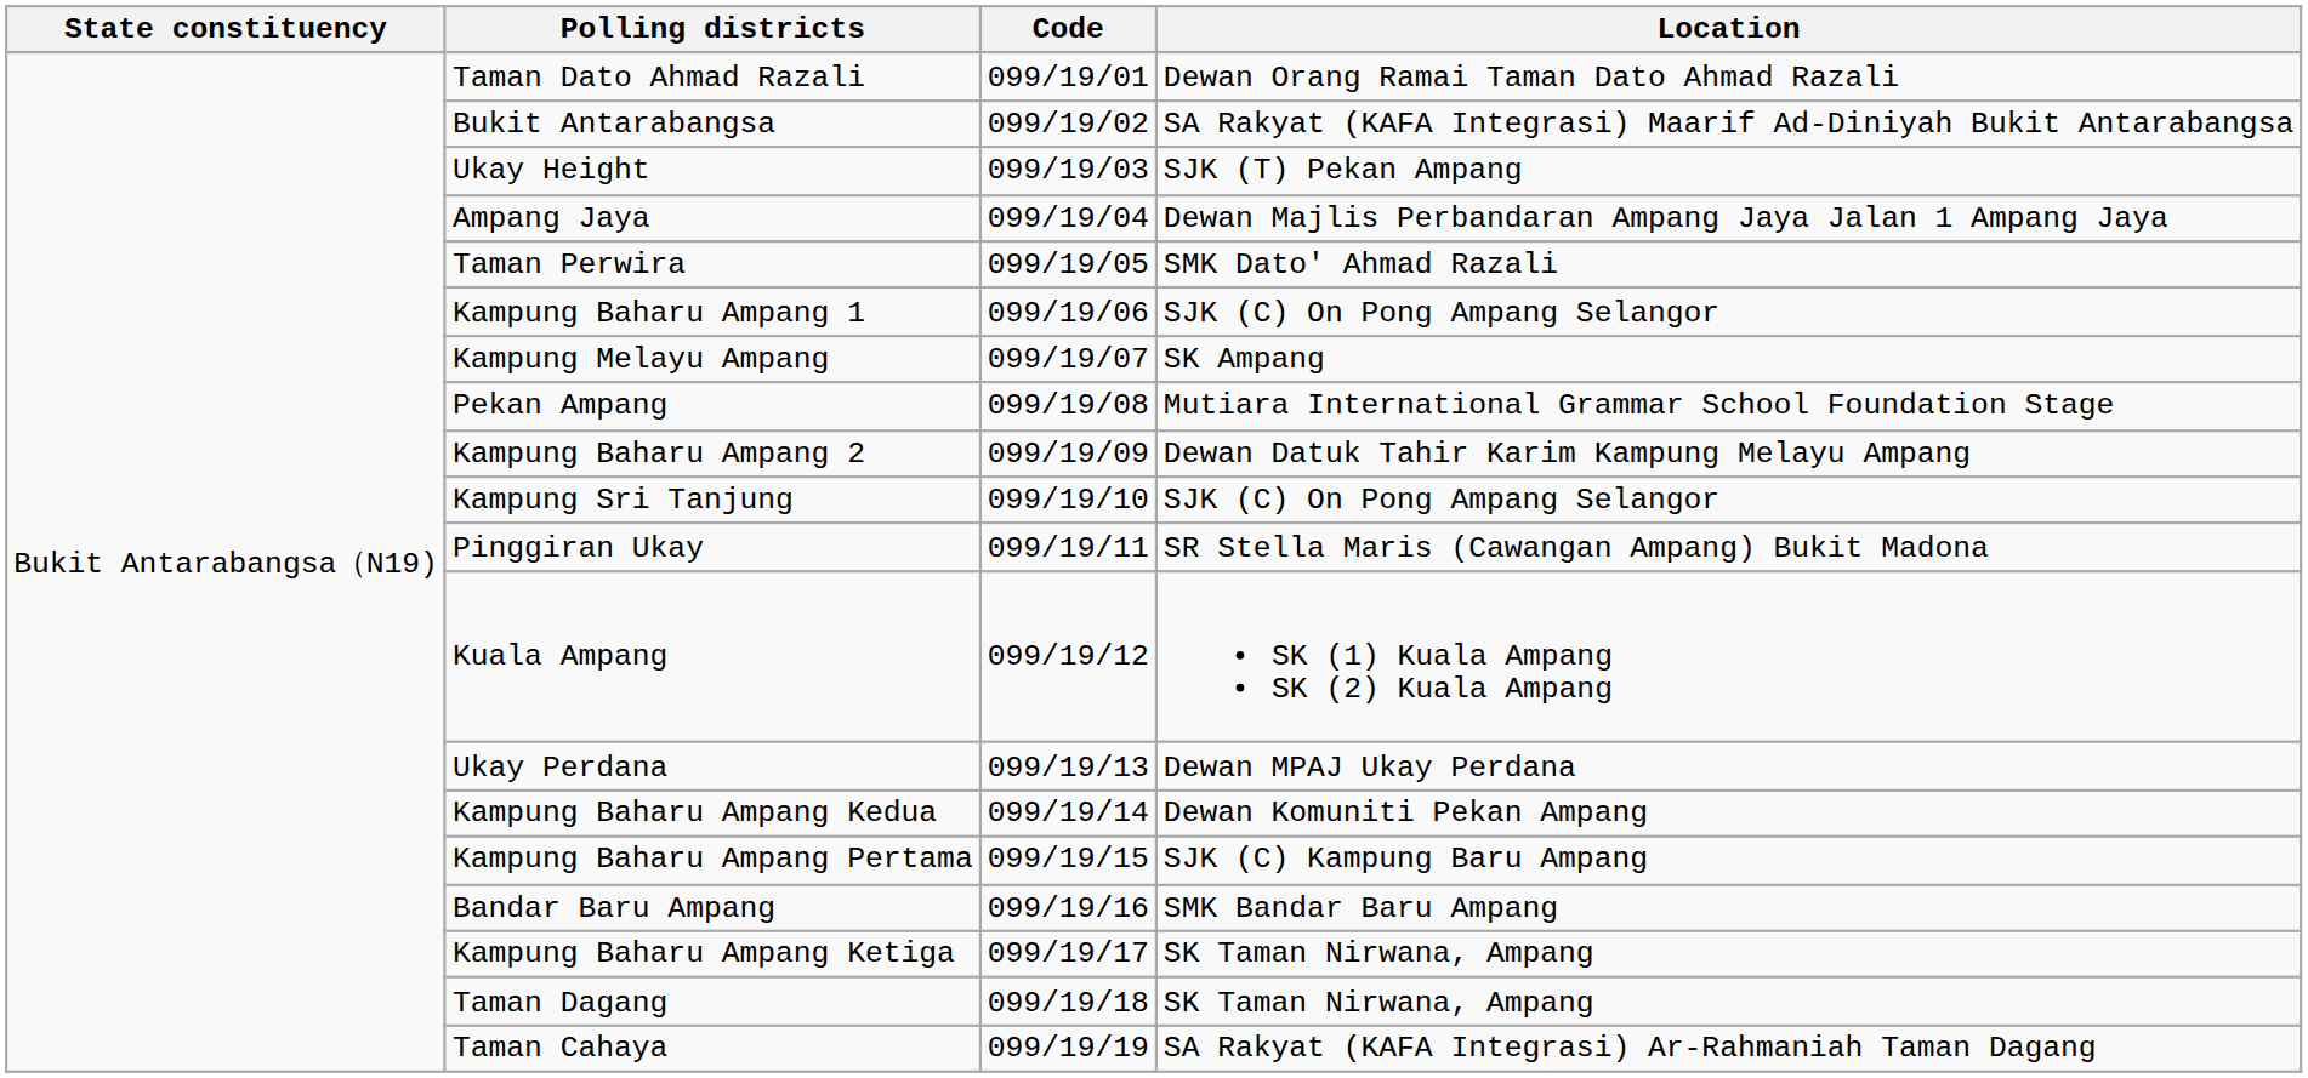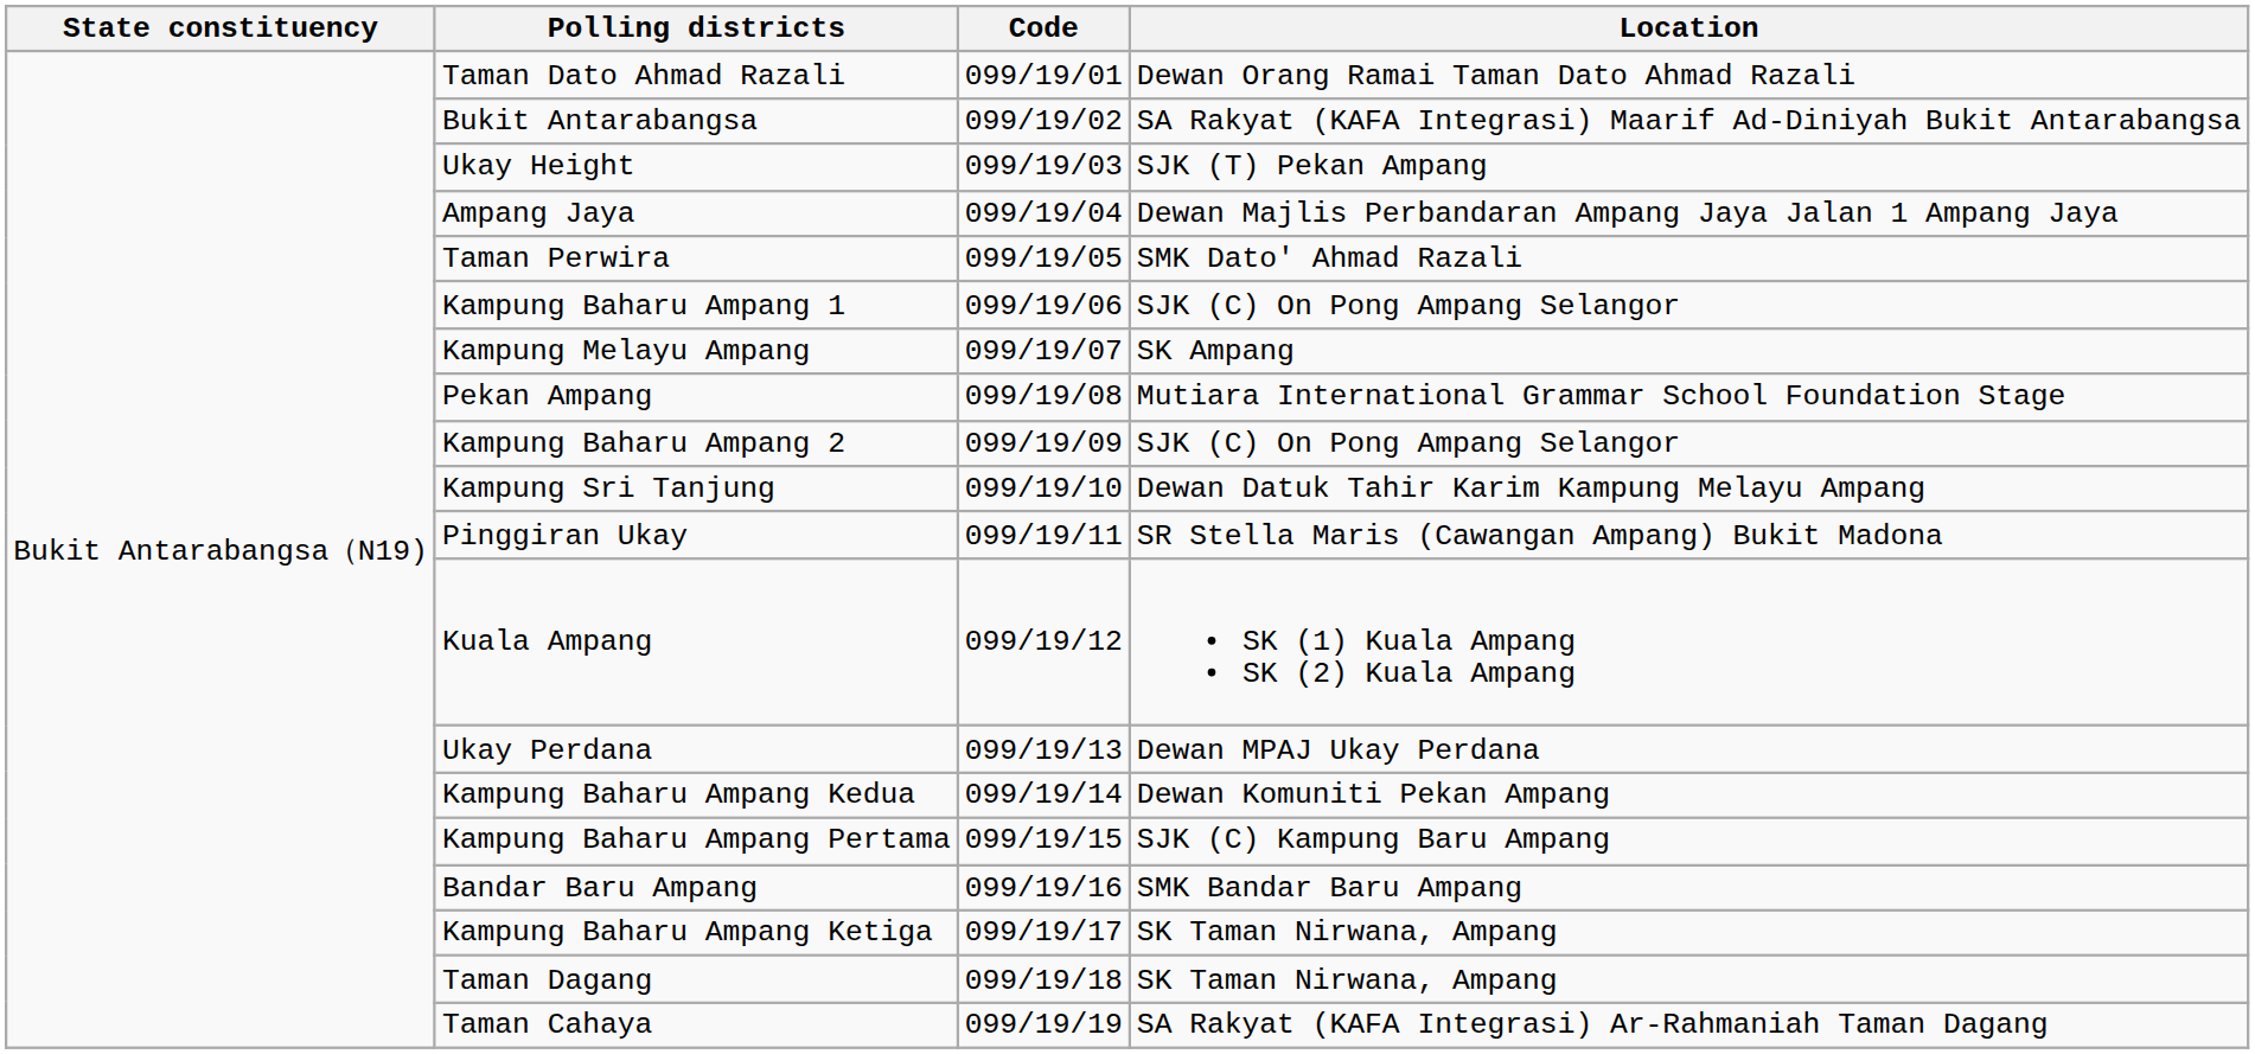Kampung Baharu Ampang 2 | Location: Dewan Datuk Tahir Karim Kampung Melayu Ampang -> SJK (C) On Pong Ampang Selangor
Kampung Sri Tanjung | Location: SJK (C) On Pong Ampang Selangor -> Dewan Datuk Tahir Karim Kampung Melayu Ampang
